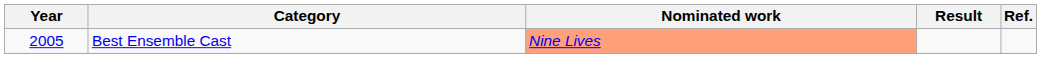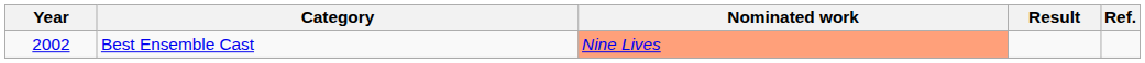Best Ensemble Cast | Year: 2005 -> 2002
